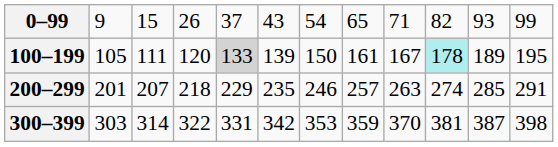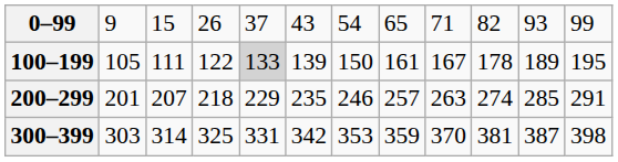100–199 | column 4: 120 -> 122
100–199 | column 10: paleturquoise background -> no background
300–399 | column 4: 322 -> 325
